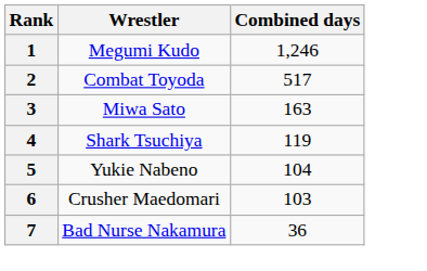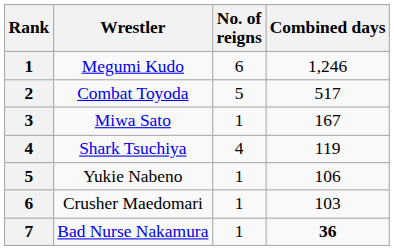+ column: No. of reigns | 6 | 5 | 1 | 4 | 1 | 1 | 1
Miwa Sato | Combined days: 163 -> 167
Yukie Nabeno | Combined days: 104 -> 106
Bad Nurse Nakamura | Combined days: normal -> bold
